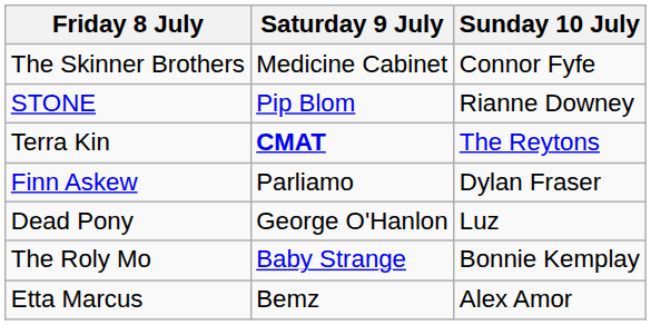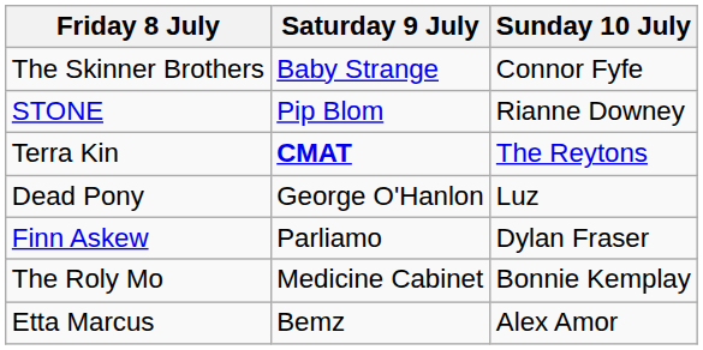The Skinner Brothers | Saturday 9 July: Medicine Cabinet -> Baby Strange
rows swapped: Finn Askew <-> Dead Pony
The Roly Mo | Saturday 9 July: Baby Strange -> Medicine Cabinet
